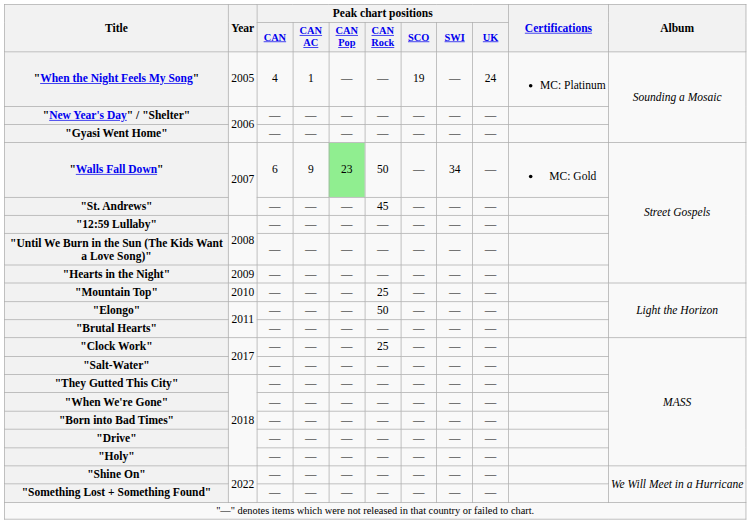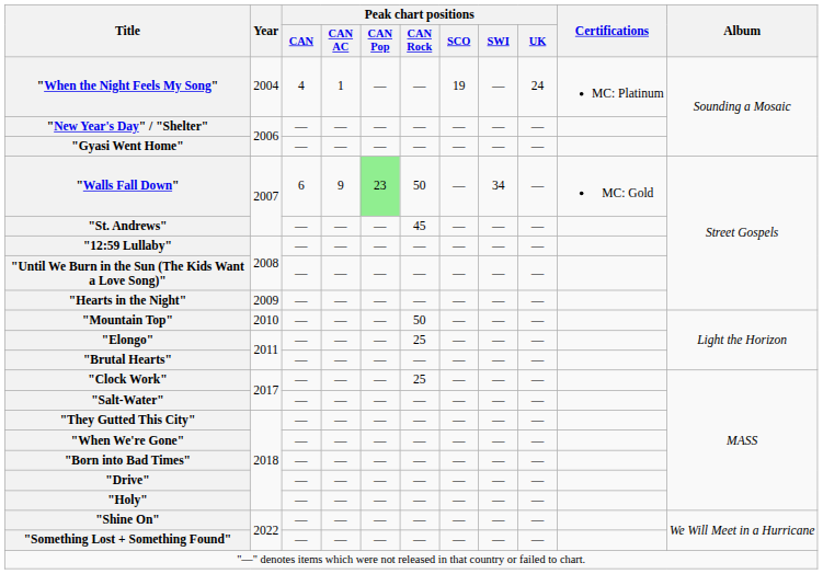"When the Night Feels My Song" | Year: 2005 -> 2004
"Mountain Top" | Peak chart positions / CAN Rock: 25 -> 50
"Elongo" | Peak chart positions / CAN Rock: 50 -> 25
